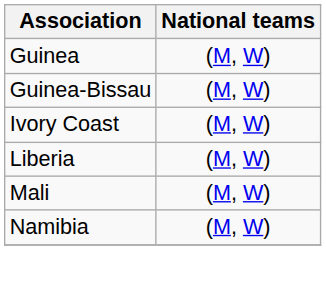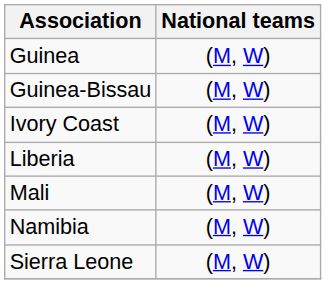+ row: Sierra Leone | (M, W)
